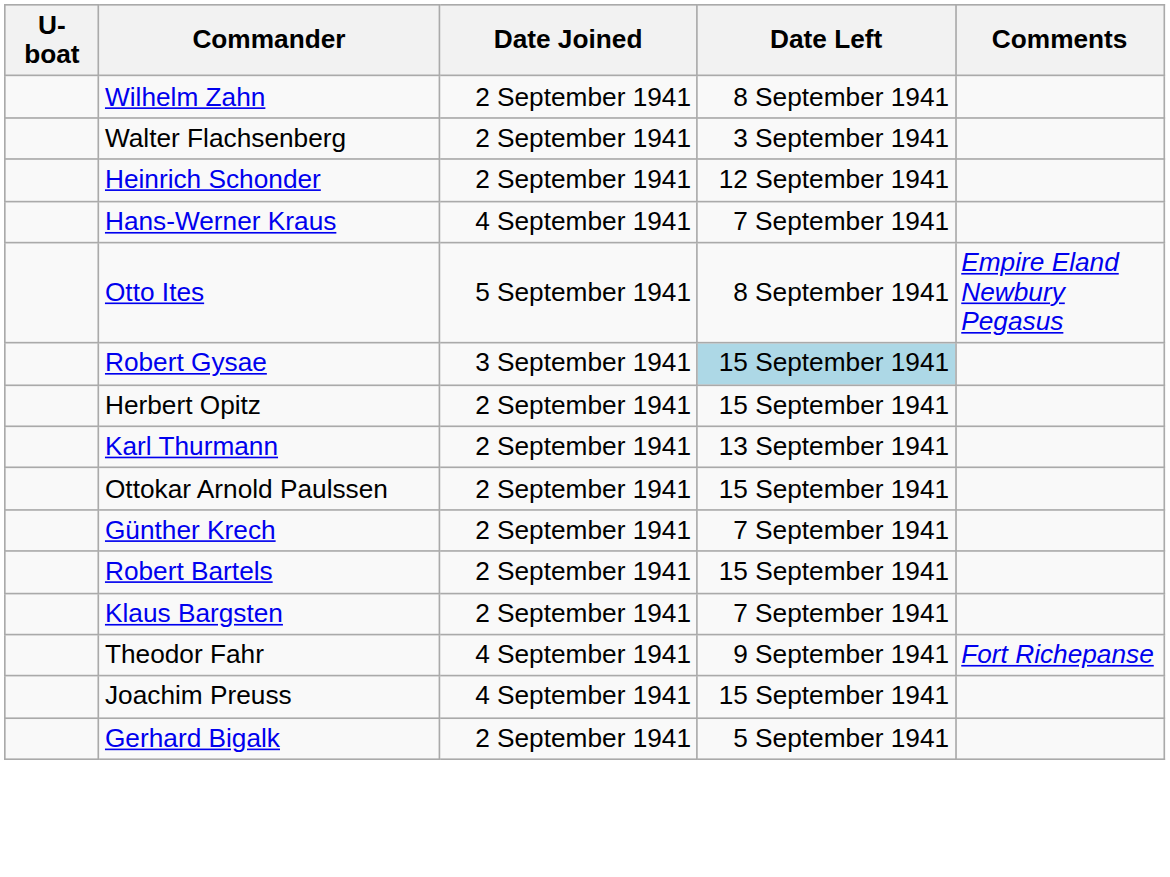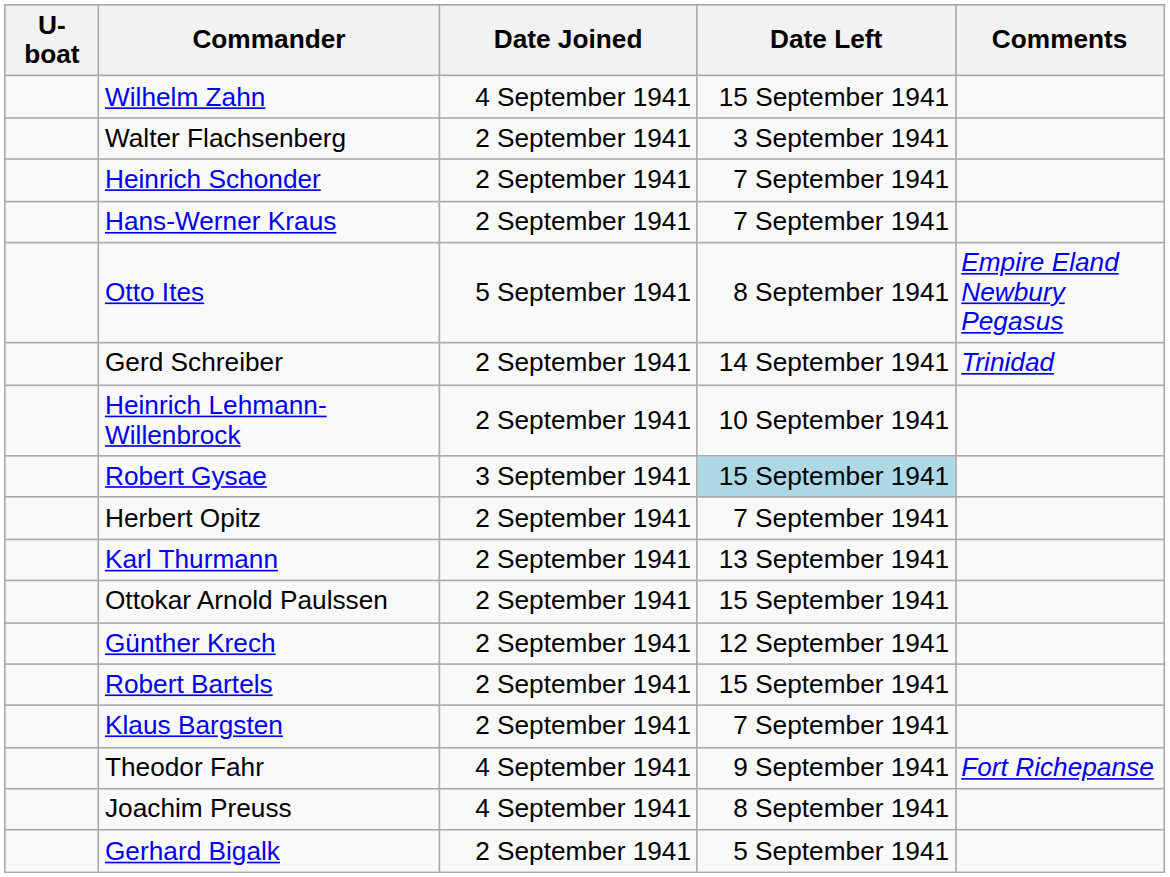Wilhelm Zahn | Date Joined: 2 September 1941 -> 4 September 1941
Wilhelm Zahn | Date Left: 8 September 1941 -> 15 September 1941
Heinrich Schonder | Date Left: 12 September 1941 -> 7 September 1941
Hans-Werner Kraus | Date Joined: 4 September 1941 -> 2 September 1941
+ row: Gerd Schreiber | 2 September 1941 | 14 September 1941 | Trinidad
+ row: Heinrich Lehmann-Willenbrock | 2 September 1941 | 10 September 1941
Herbert Opitz | Date Left: 15 September 1941 -> 7 September 1941
Günther Krech | Date Left: 7 September 1941 -> 12 September 1941
Joachim Preuss | Date Left: 15 September 1941 -> 8 September 1941
